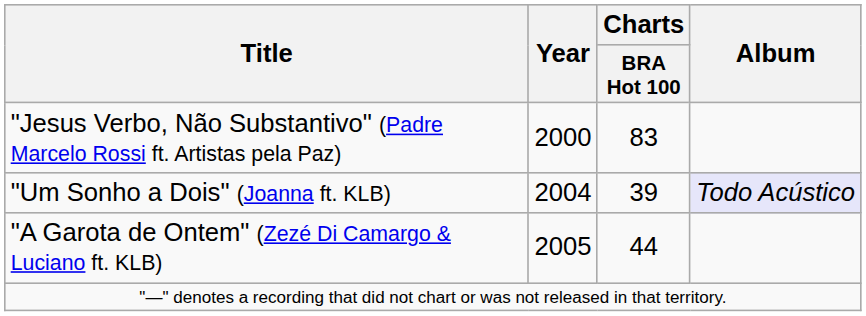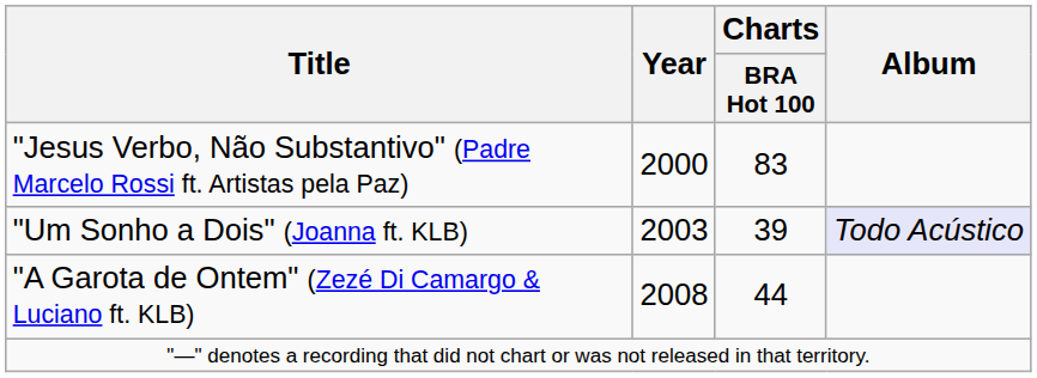"Um Sonho a Dois" (Joanna ft. KLB) | Year: 2004 -> 2003
"A Garota de Ontem" (Zezé Di Camargo & Luciano ft. KLB) | Year: 2005 -> 2008
